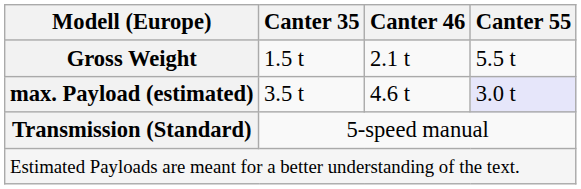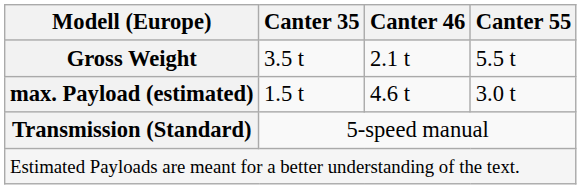Gross Weight | Canter 35: 1.5 t -> 3.5 t
max. Payload (estimated) | Canter 35: 3.5 t -> 1.5 t
max. Payload (estimated) | Canter 55: lavender background -> no background
